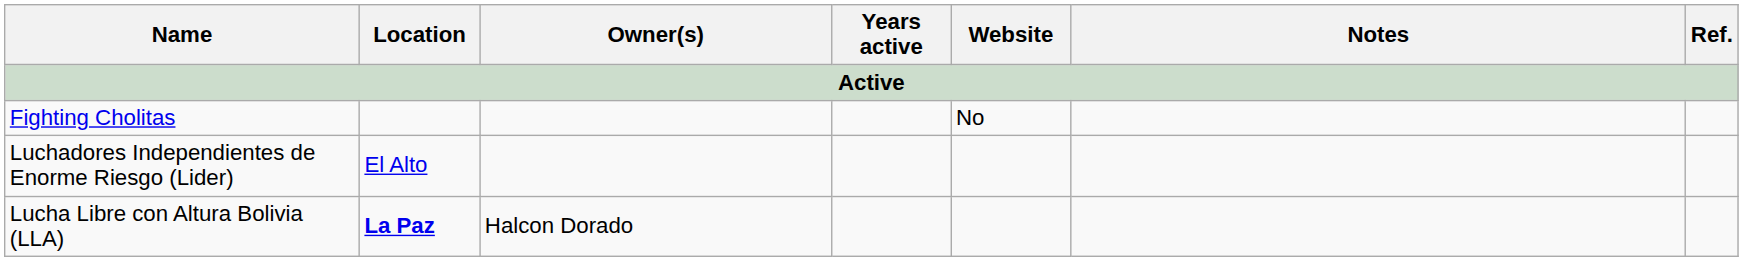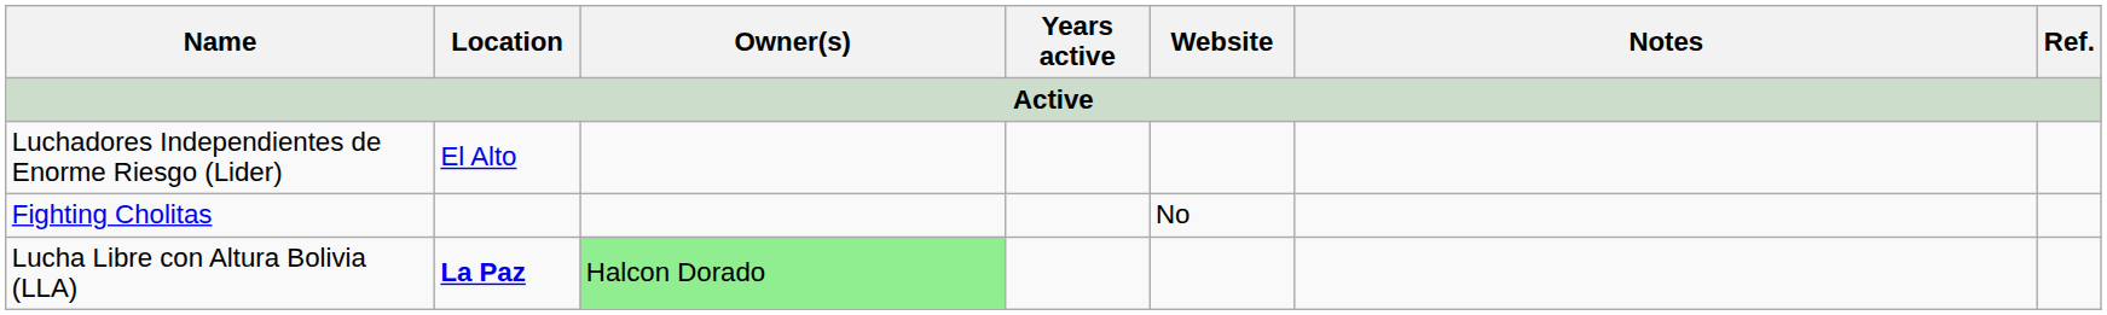rows swapped: Fighting Cholitas <-> Luchadores Independientes de Enorme Riesgo (Lider)
Lucha Libre con Altura Bolivia (LLA) | Owner(s): no background -> lightgreen background
